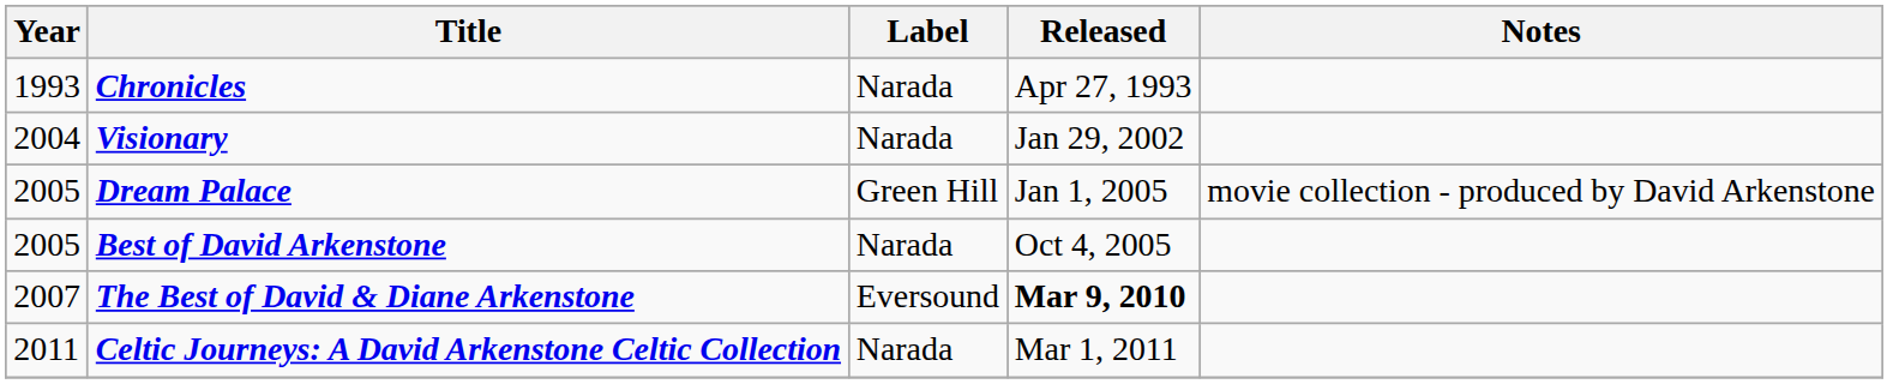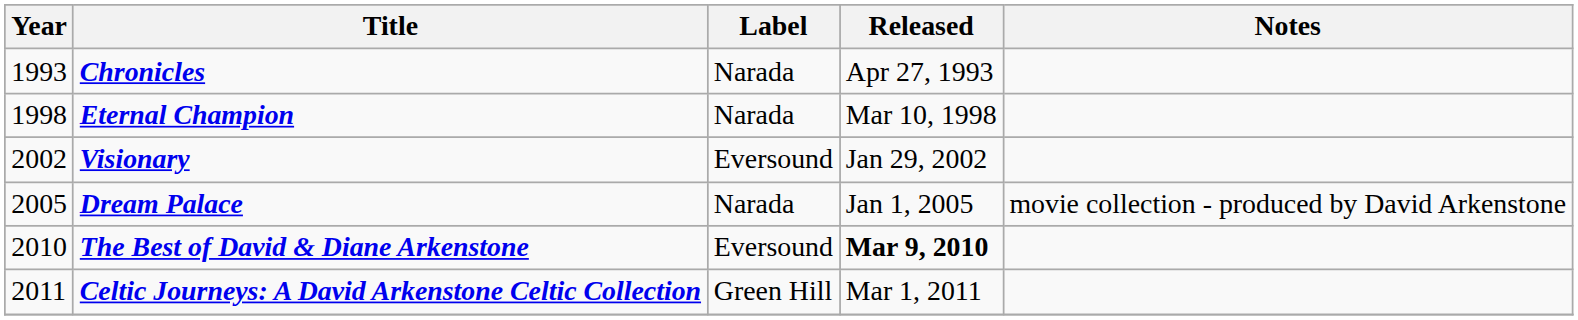+ row: 1998 | Eternal Champion | Narada | Mar 10, 1998
Visionary | Year: 2004 -> 2002
Visionary | Label: Narada -> Eversound
Dream Palace | Label: Green Hill -> Narada
- row: 2005 | Best of David Arkenstone | Narada | Oct 4, 2005
The Best of David & Diane Arkenstone | Year: 2007 -> 2010
Celtic Journeys: A David Arkenstone Celtic Collection | Label: Narada -> Green Hill
